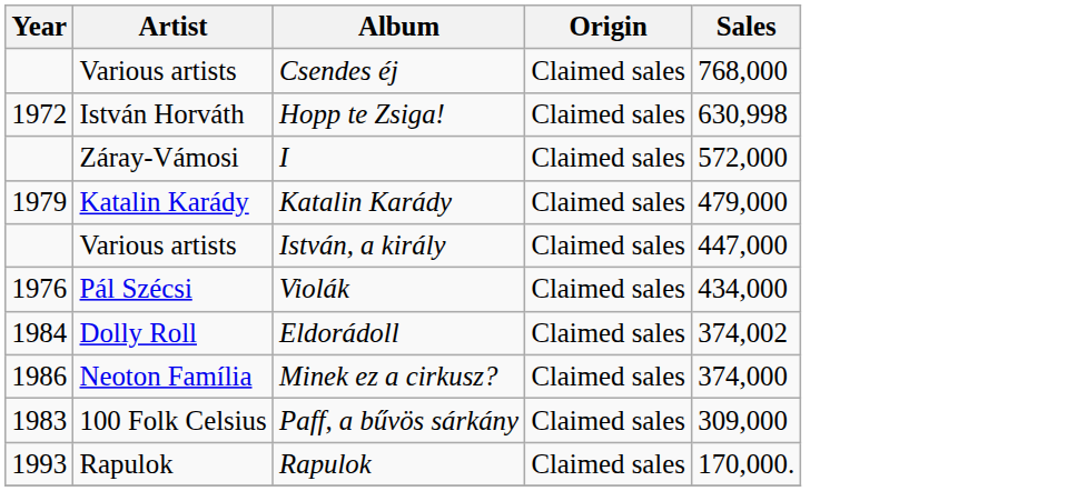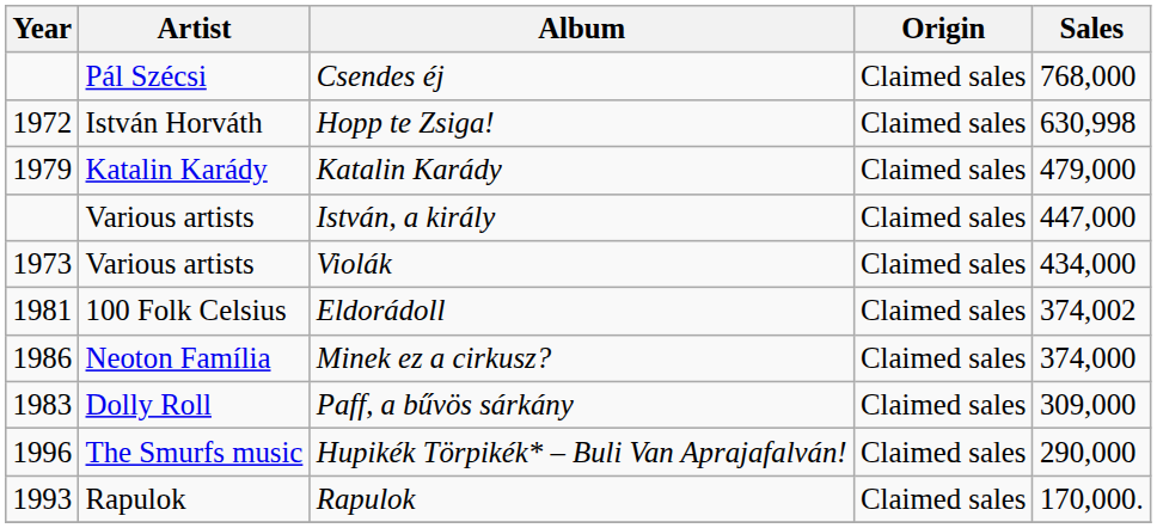Csendes éj | Artist: Various artists -> Pál Szécsi
- row: Záray-Vámosi | I | Claimed sales | 572,000
Violák | Year: 1976 -> 1973
Violák | Artist: Pál Szécsi -> Various artists
Eldorádoll | Year: 1984 -> 1981
Eldorádoll | Artist: Dolly Roll -> 100 Folk Celsius
Paff, a bűvös sárkány | Artist: 100 Folk Celsius -> Dolly Roll
+ row: 1996 | The Smurfs music | Hupikék Törpikék* – Buli Van Aprajafalván! | Claimed sales | 290,000
